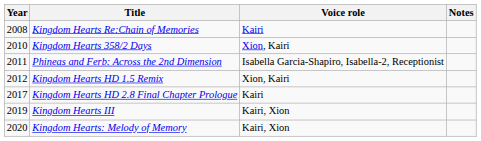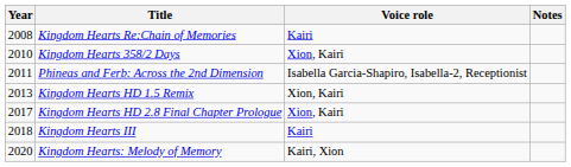Kingdom Hearts HD 1.5 Remix | Year: 2012 -> 2013
Kingdom Hearts HD 2.8 Final Chapter Prologue | Voice role: Kairi -> Xion, Kairi
Kingdom Hearts III | Year: 2019 -> 2018
Kingdom Hearts III | Voice role: Kairi, Xion -> Kairi
